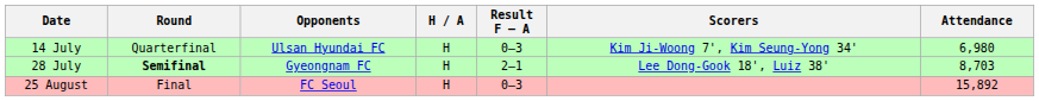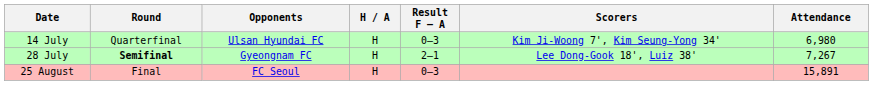28 July | Attendance: 8,703 -> 7,267
25 August | Attendance: 15,892 -> 15,891
